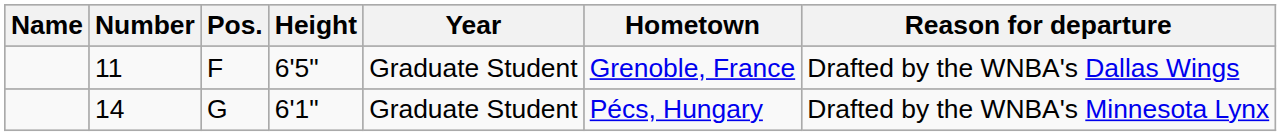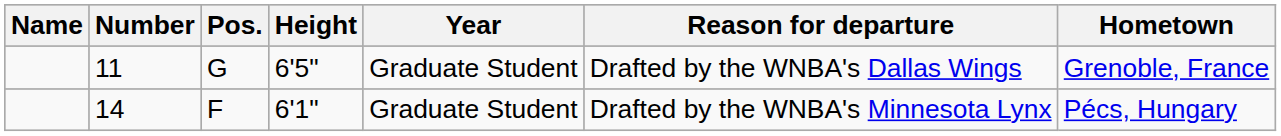columns swapped: Hometown <-> Reason for departure
11 | Pos.: F -> G
14 | Pos.: G -> F
